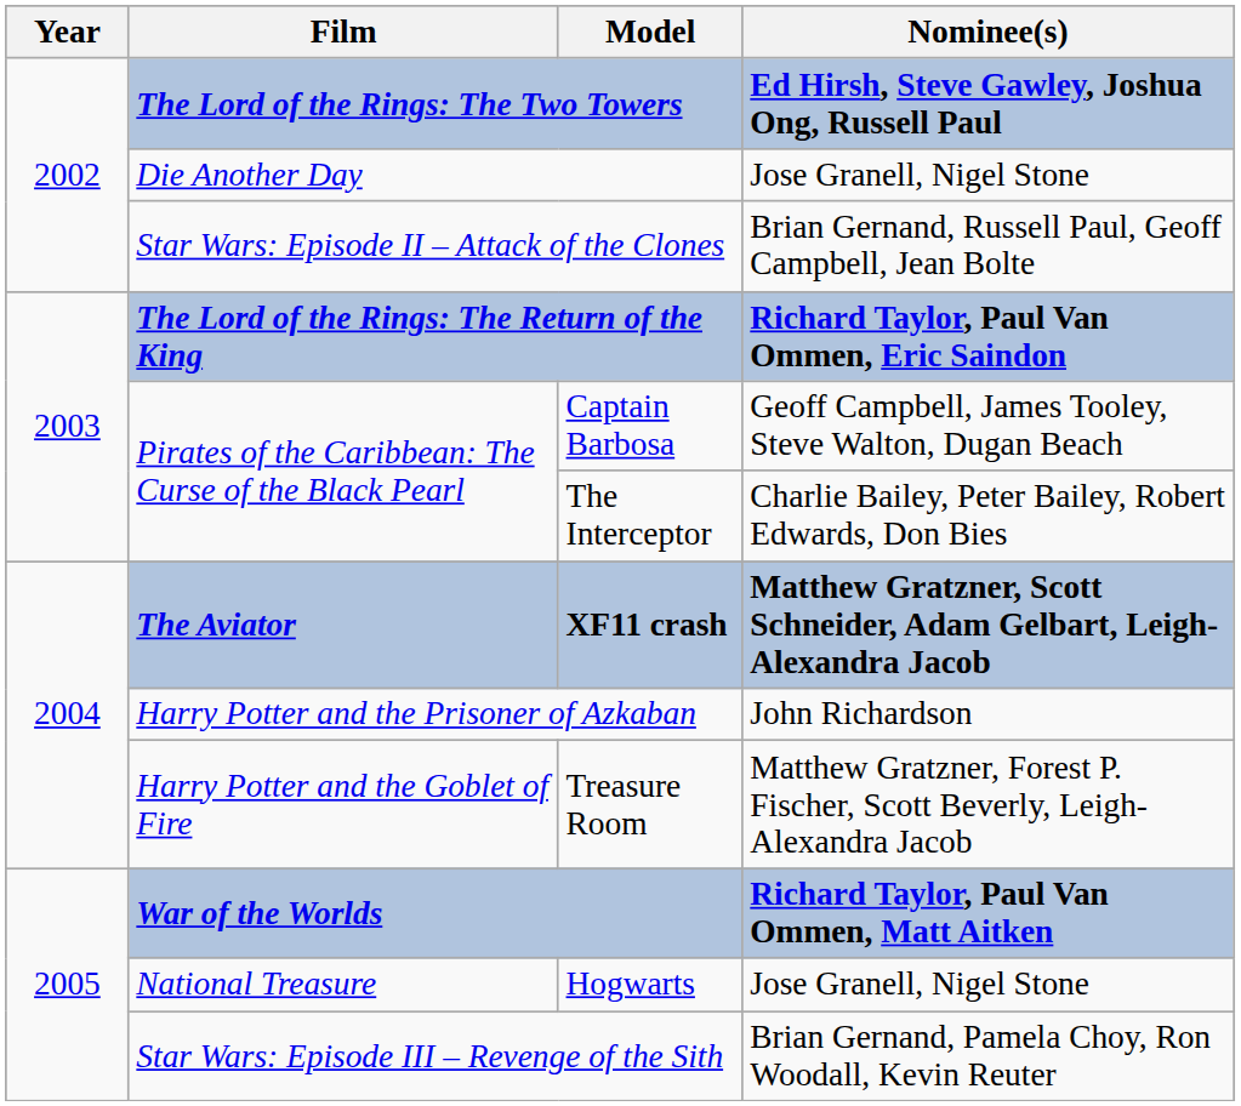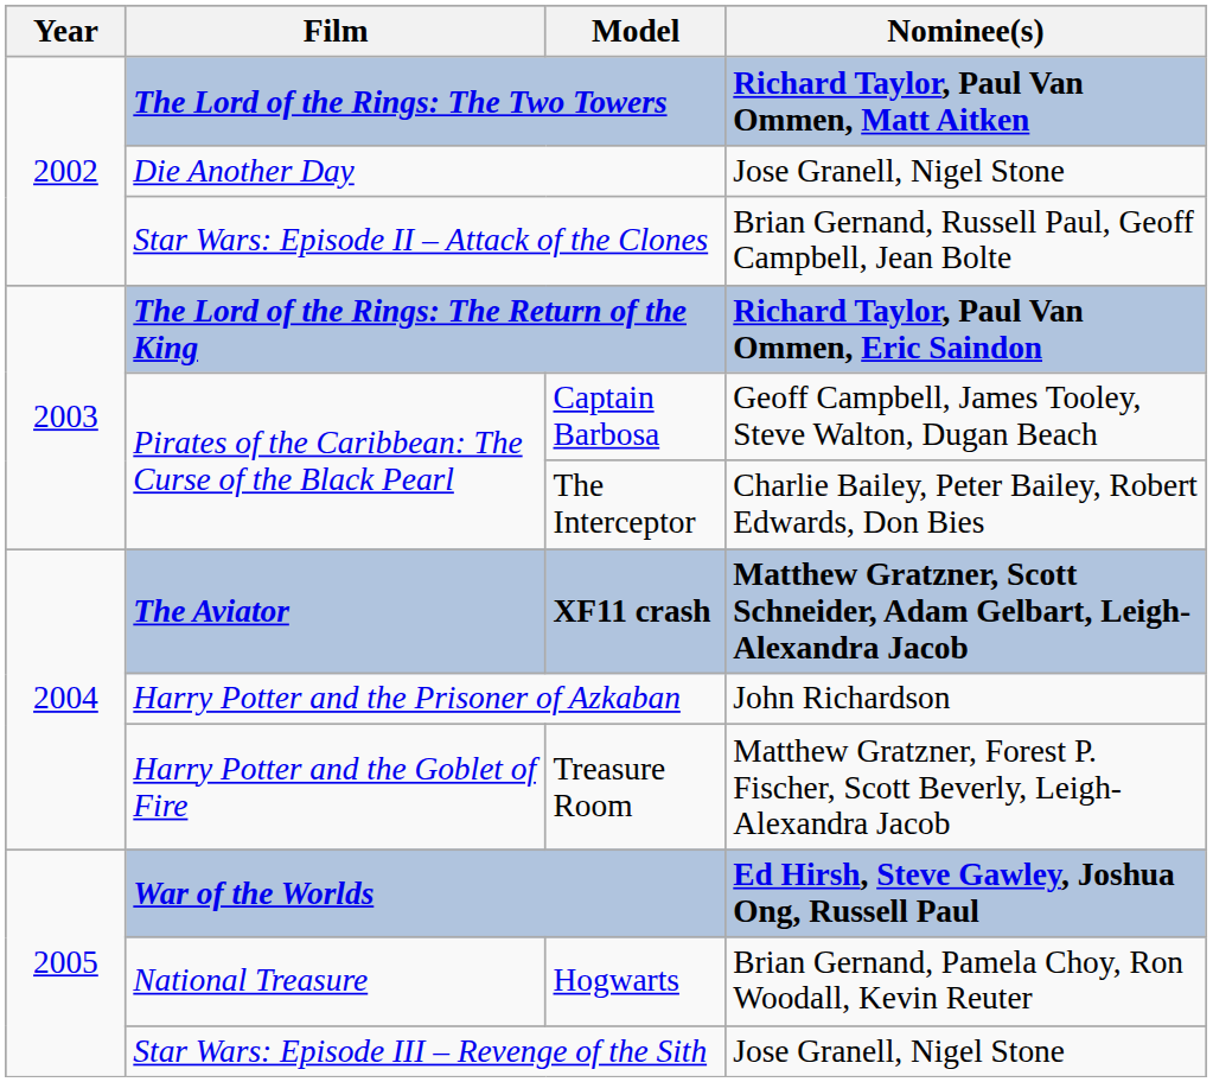The Lord of the Rings: The Two Towers | Nominee(s): Ed Hirsh, Steve Gawley, Joshua Ong, Russell Paul -> Richard Taylor, Paul Van Ommen, Matt Aitken
War of the Worlds | Nominee(s): Richard Taylor, Paul Van Ommen, Matt Aitken -> Ed Hirsh, Steve Gawley, Joshua Ong, Russell Paul
Hogwarts | Nominee(s): Jose Granell, Nigel Stone -> Brian Gernand, Pamela Choy, Ron Woodall, Kevin Reuter
Star Wars: Episode III – Revenge of the Sith | Nominee(s): Brian Gernand, Pamela Choy, Ron Woodall, Kevin Reuter -> Jose Granell, Nigel Stone
